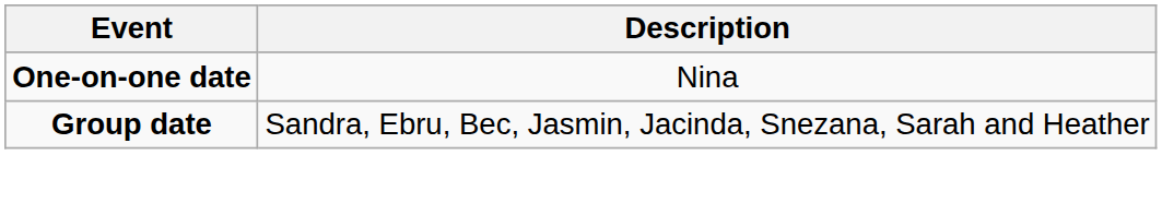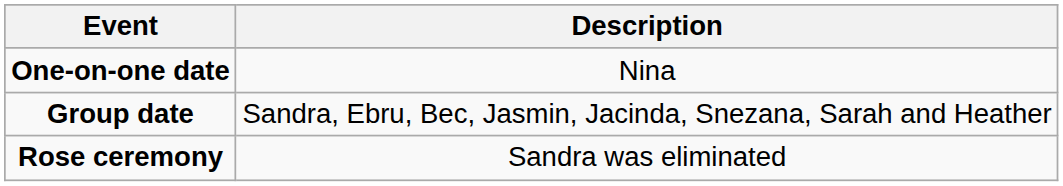+ row: Rose ceremony | Sandra was eliminated
